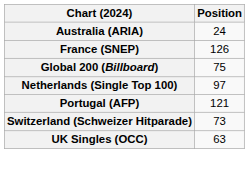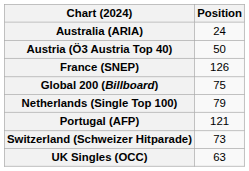+ row: Austria (Ö3 Austria Top 40) | 50
Netherlands (Single Top 100) | Position: 97 -> 79
